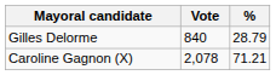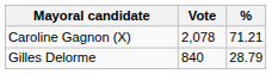rows swapped: Gilles Delorme <-> Caroline Gagnon (X)
